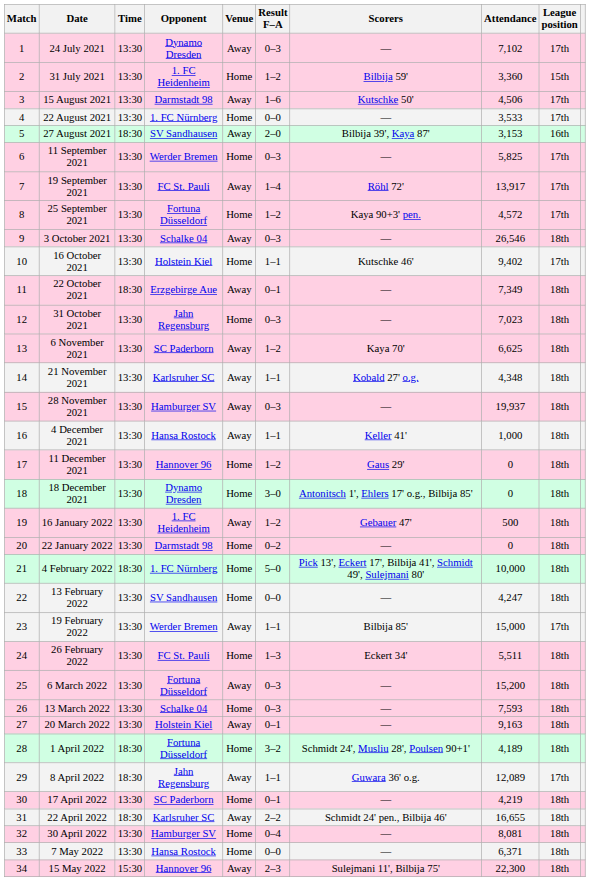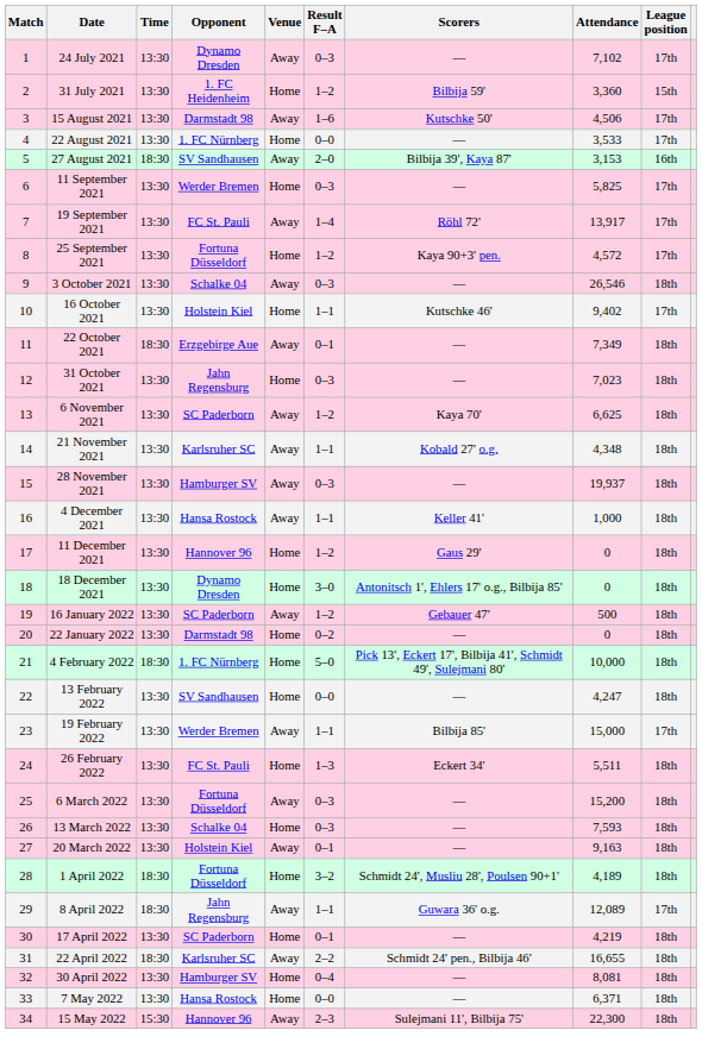16 January 2022 | Opponent: 1. FC Heidenheim -> SC Paderborn
